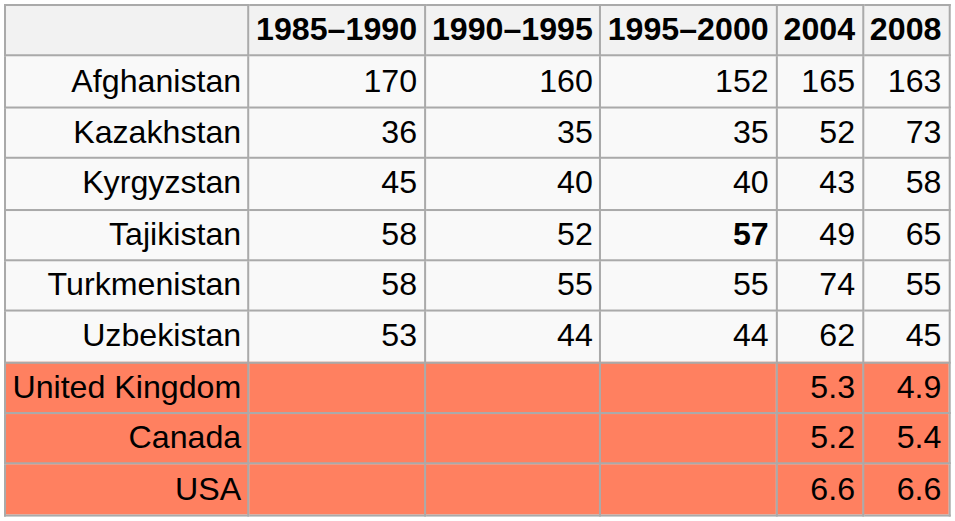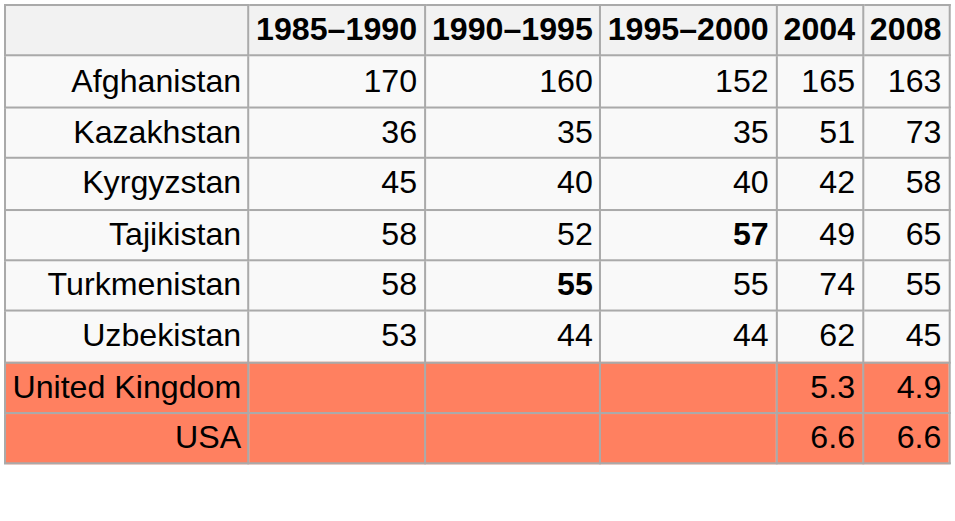Kazakhstan | 2004: 52 -> 51
Kyrgyzstan | 2004: 43 -> 42
Turkmenistan | 1990–1995: normal -> bold
- row: Canada | 5.2 | 5.4
